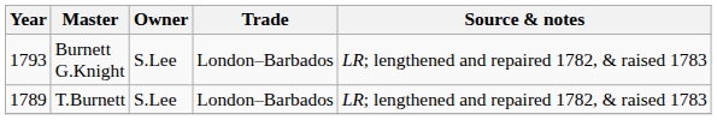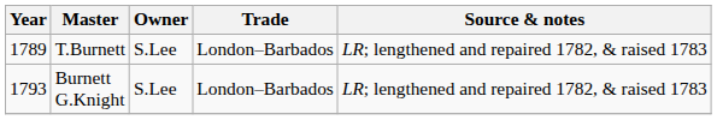rows swapped: T.Burnett <-> Burnett G.Knight
